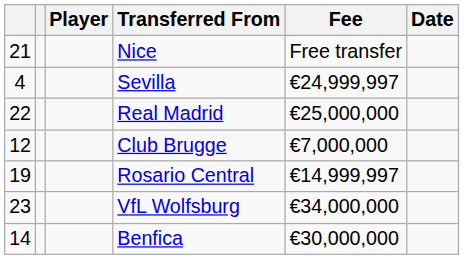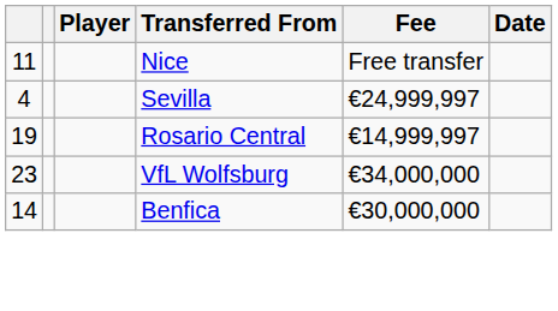Nice | column 1: 21 -> 11
- row: 22 | Real Madrid | €25,000,000
- row: 12 | Club Brugge | €7,000,000
